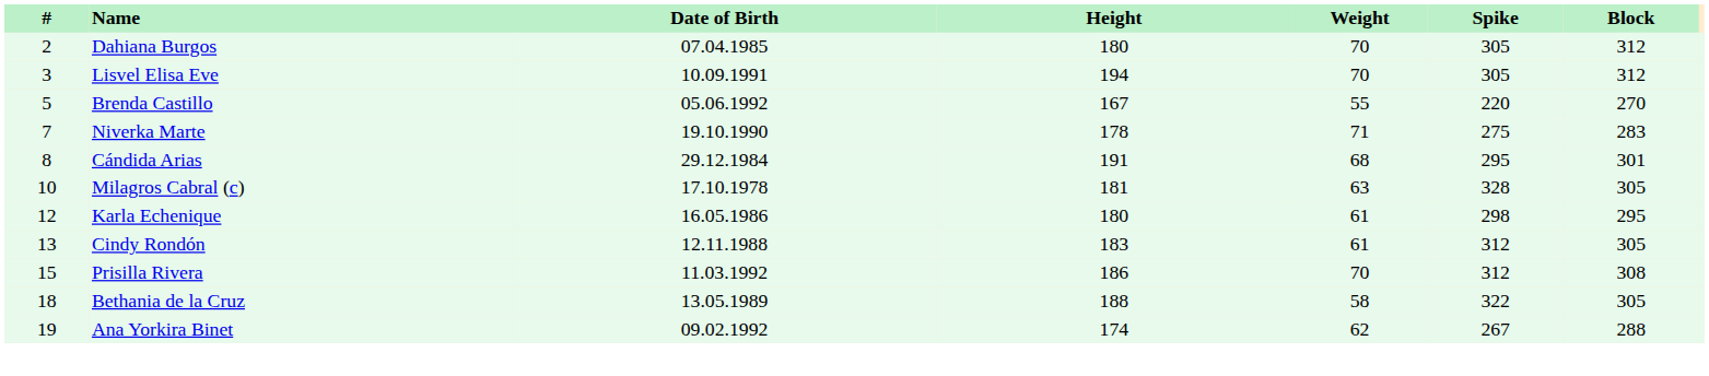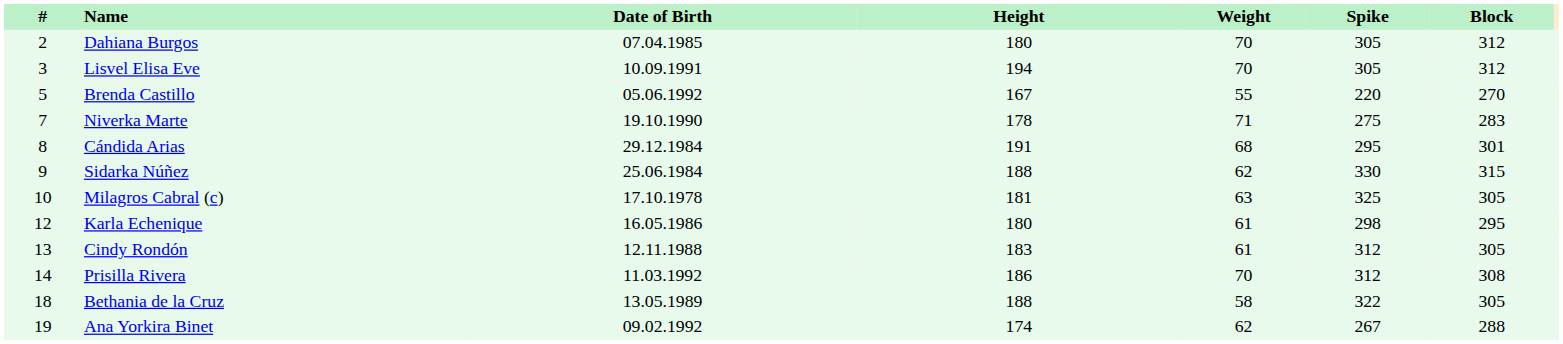+ row: 9 | Sidarka Núñez | 25.06.1984 | 188 | 62 | 330 | 315
Milagros Cabral (c) | Spike: 328 -> 325
Prisilla Rivera | #: 15 -> 14
